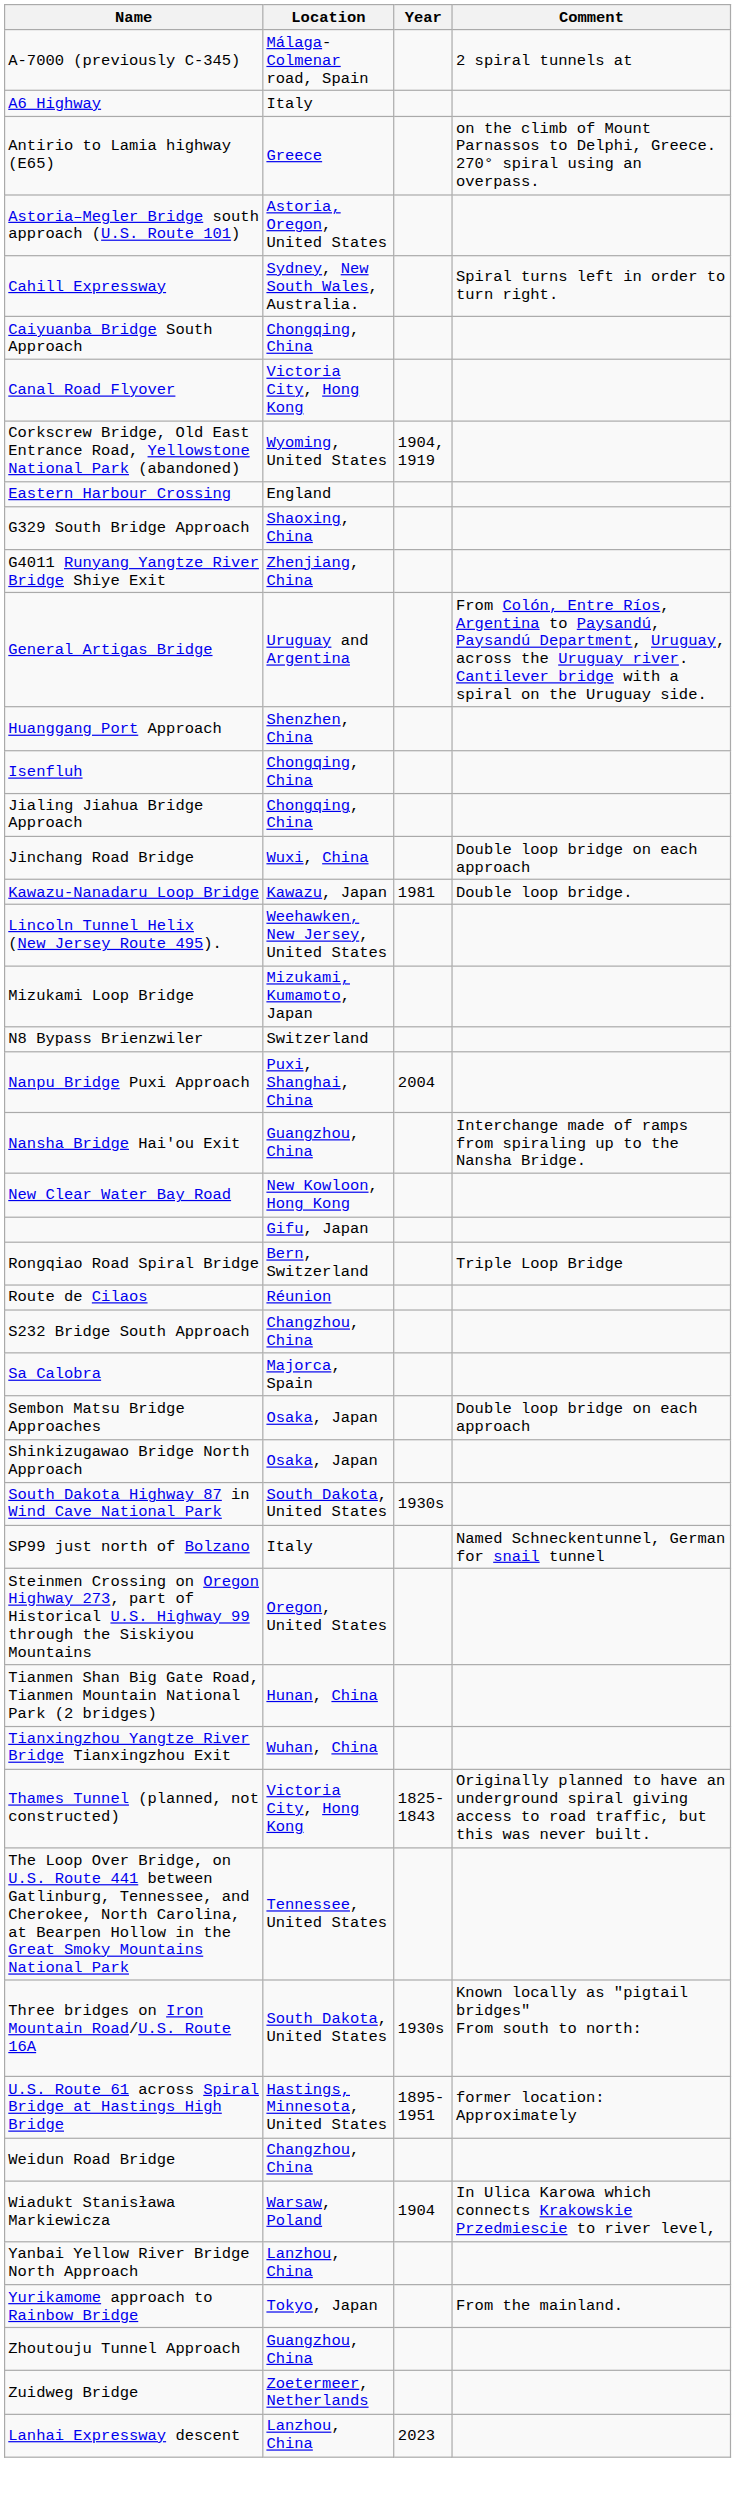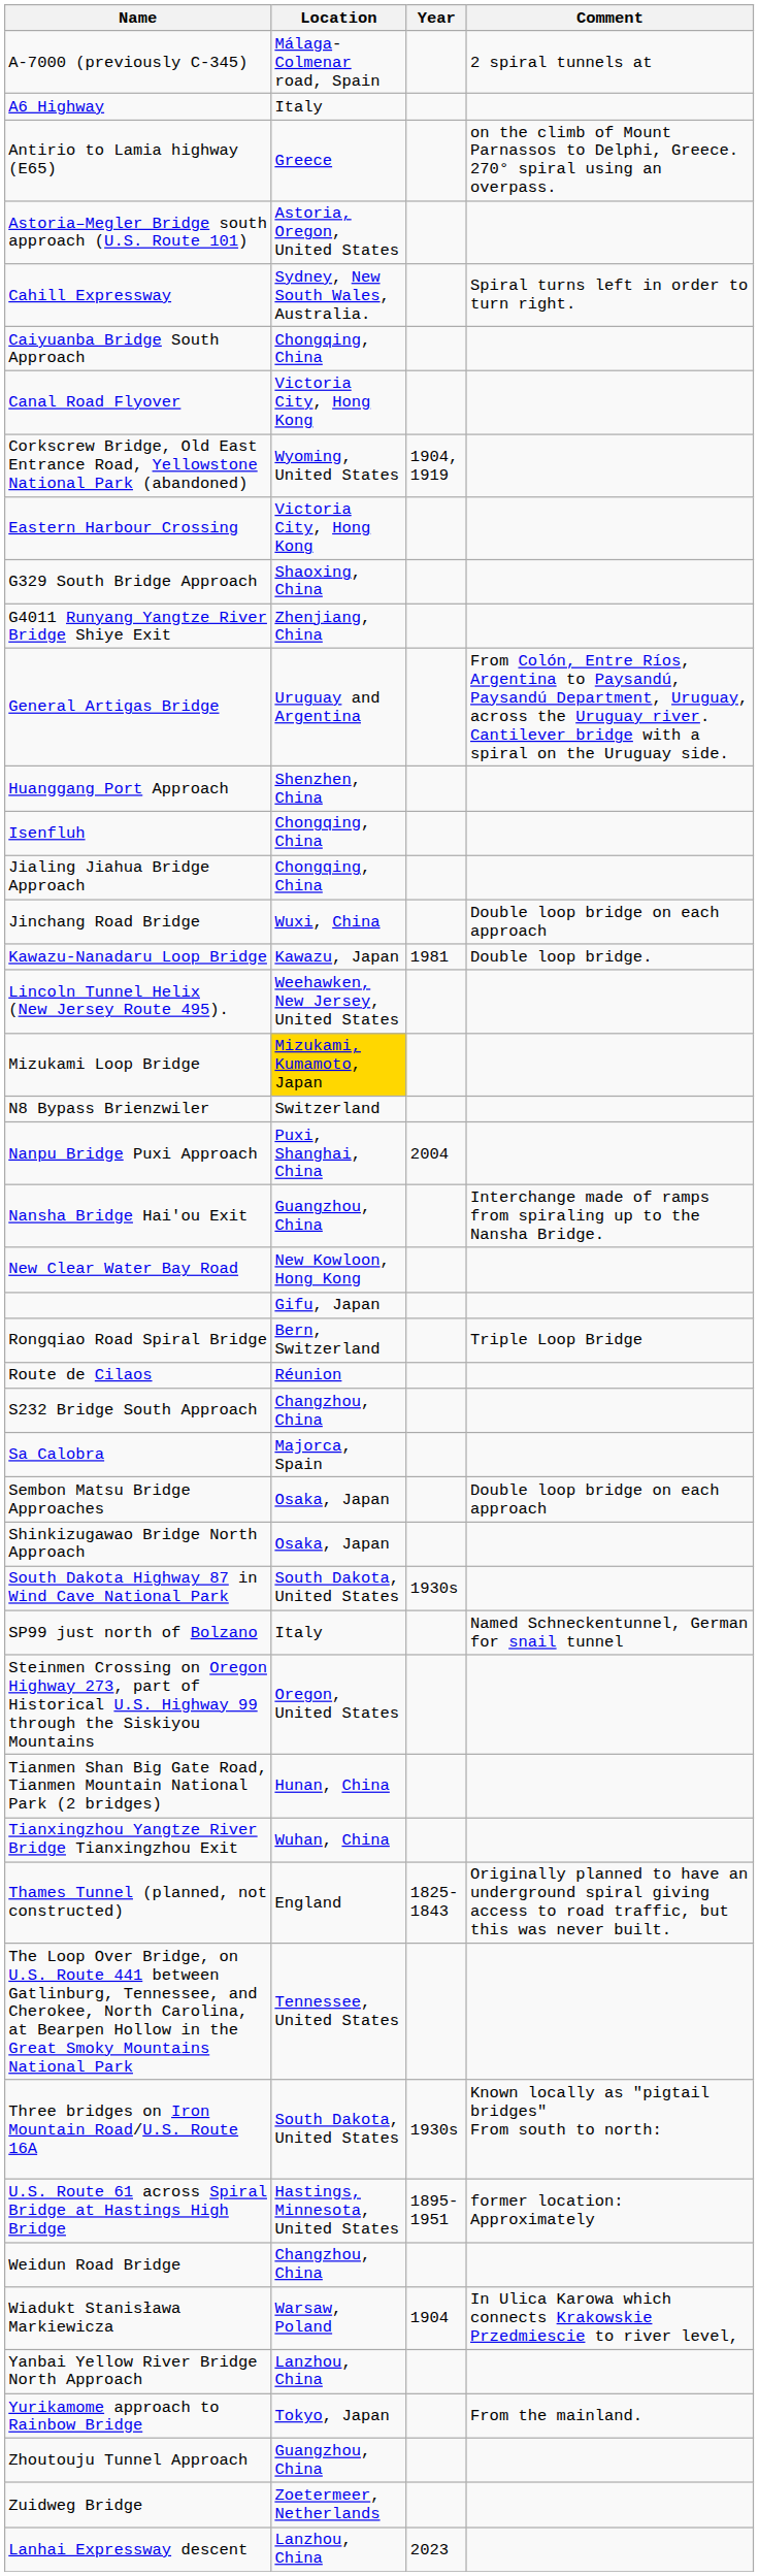Eastern Harbour Crossing | Location: England -> Victoria City, Hong Kong
Mizukami Loop Bridge | Location: no background -> gold background
Thames Tunnel (planned, not constructed) | Location: Victoria City, Hong Kong -> England
